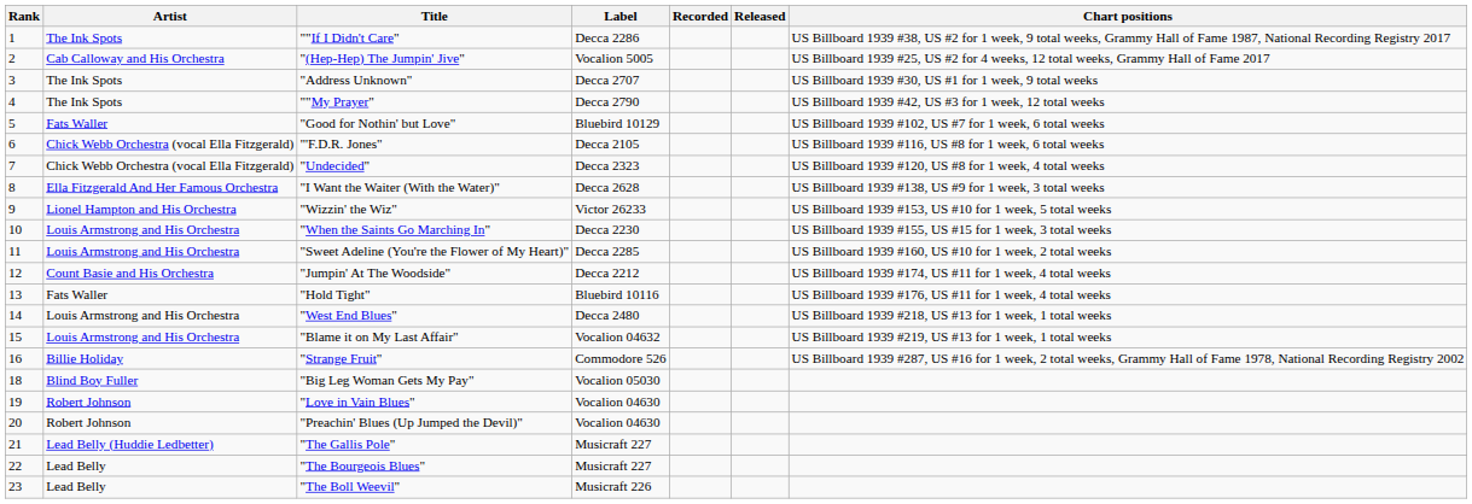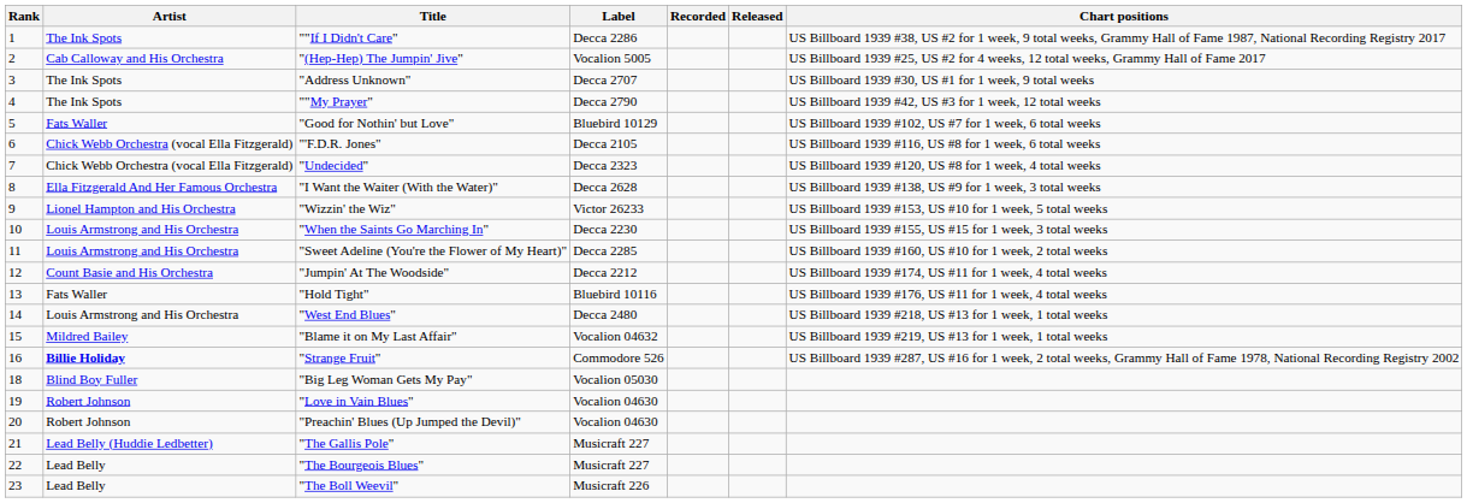"Blame it on My Last Affair" | Artist: Louis Armstrong and His Orchestra -> Mildred Bailey
"Strange Fruit" | Artist: normal -> bold
